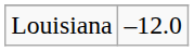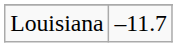Louisiana | column 2: –12.0 -> –11.7
